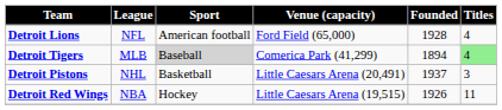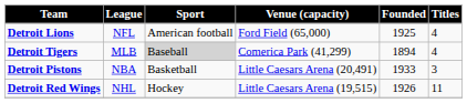Detroit Lions | Founded: 1928 -> 1925
Detroit Tigers | Titles: lightgreen background -> no background
Detroit Pistons | League: NHL -> NBA
Detroit Pistons | Founded: 1937 -> 1933
Detroit Red Wings | League: NBA -> NHL
